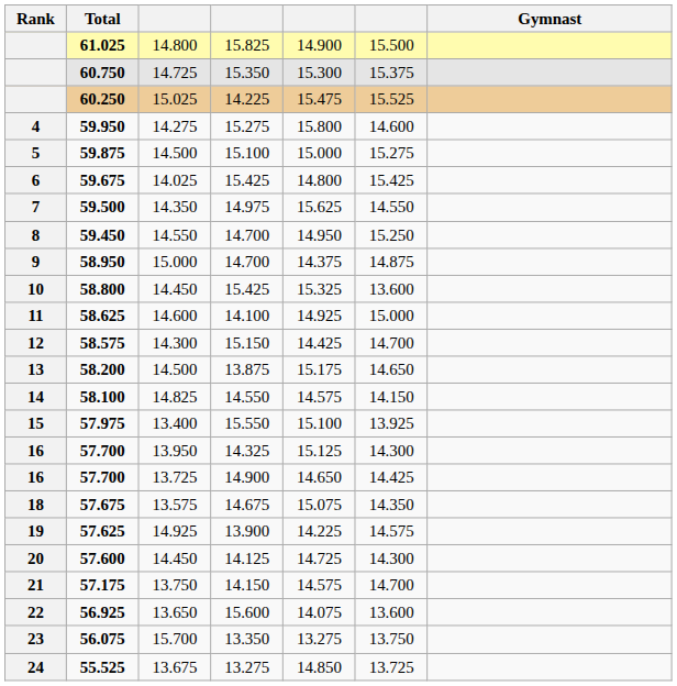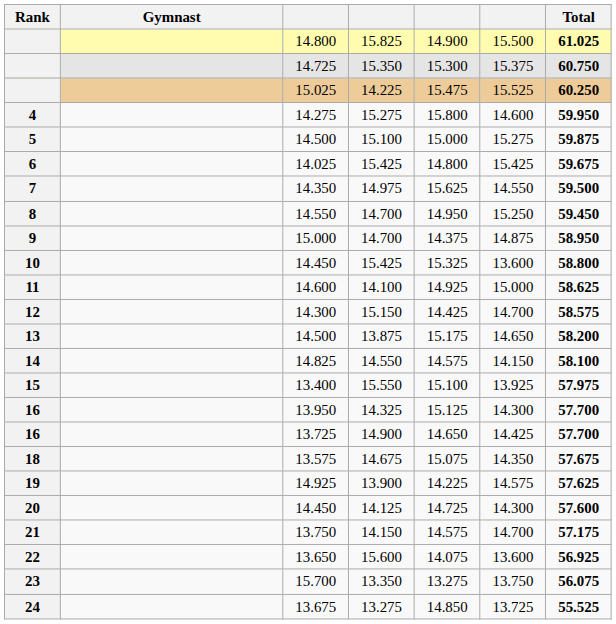columns swapped: Gymnast <-> Total
